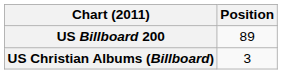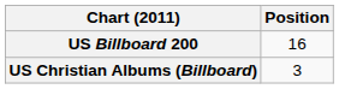US Billboard 200 | Position: 89 -> 16
